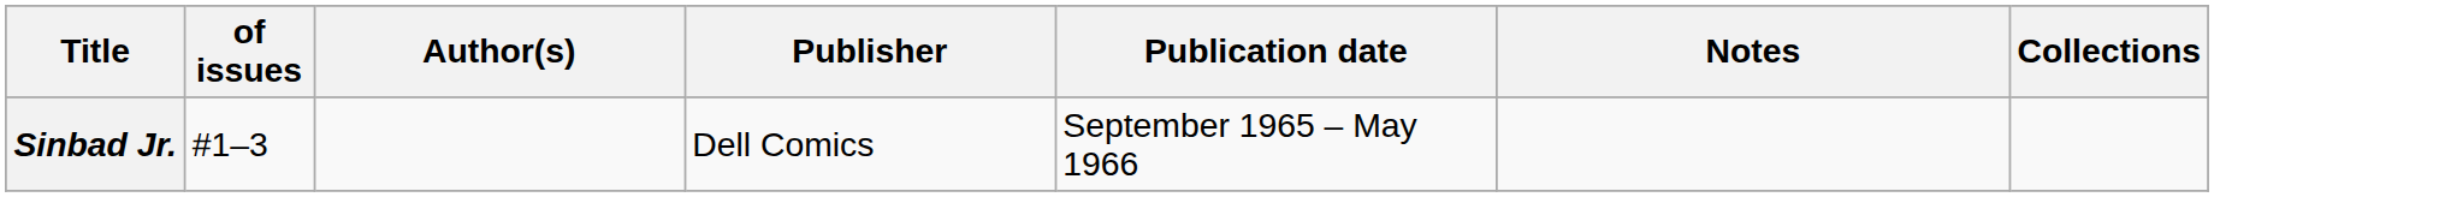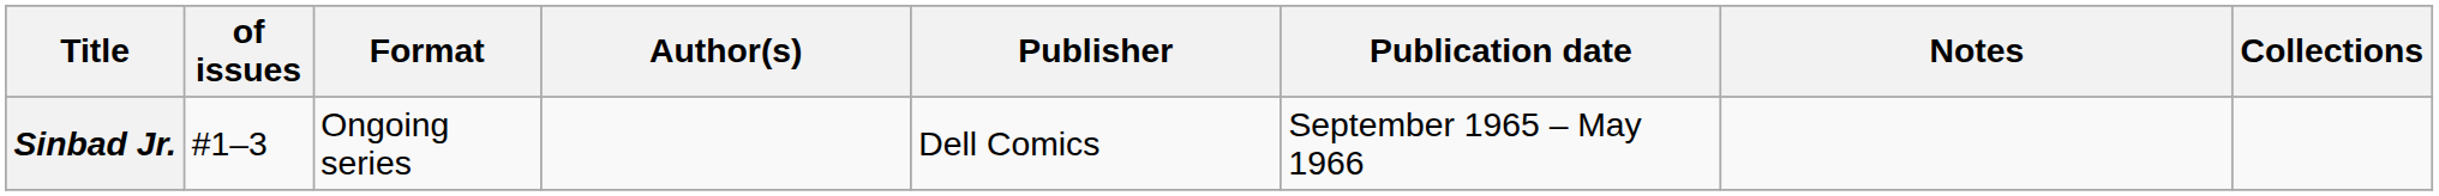+ column: Format | Ongoing series
